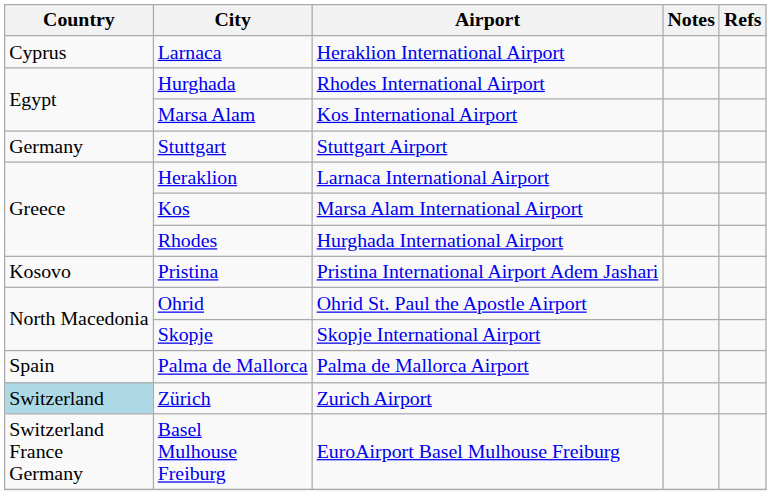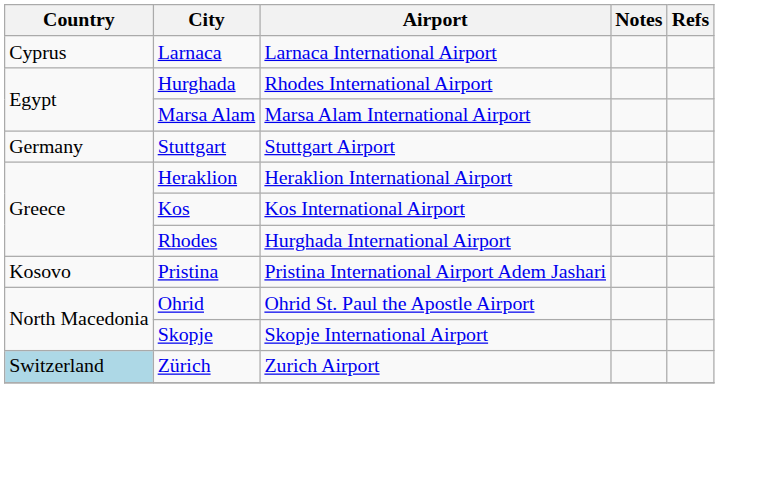Larnaca | Airport: Heraklion International Airport -> Larnaca International Airport
Marsa Alam | Airport: Kos International Airport -> Marsa Alam International Airport
Heraklion | Airport: Larnaca International Airport -> Heraklion International Airport
Kos | Airport: Marsa Alam International Airport -> Kos International Airport
- row: Spain | Palma de Mallorca | Palma de Mallorca Airport
- row: Switzerland France Germany | Basel Mulhouse Freiburg | EuroAirport Basel Mulhouse Freiburg
